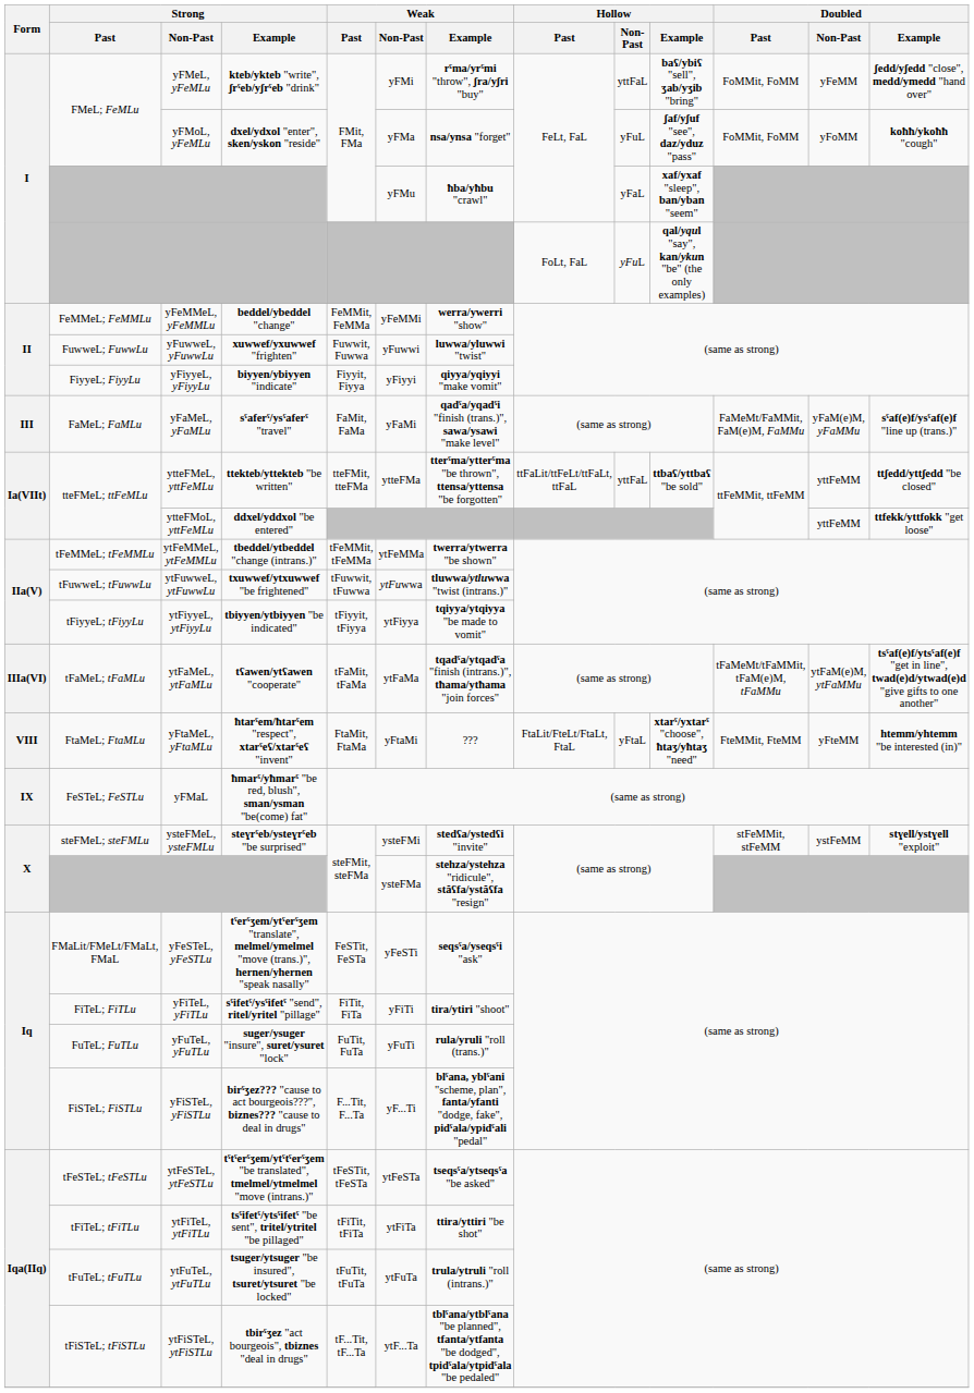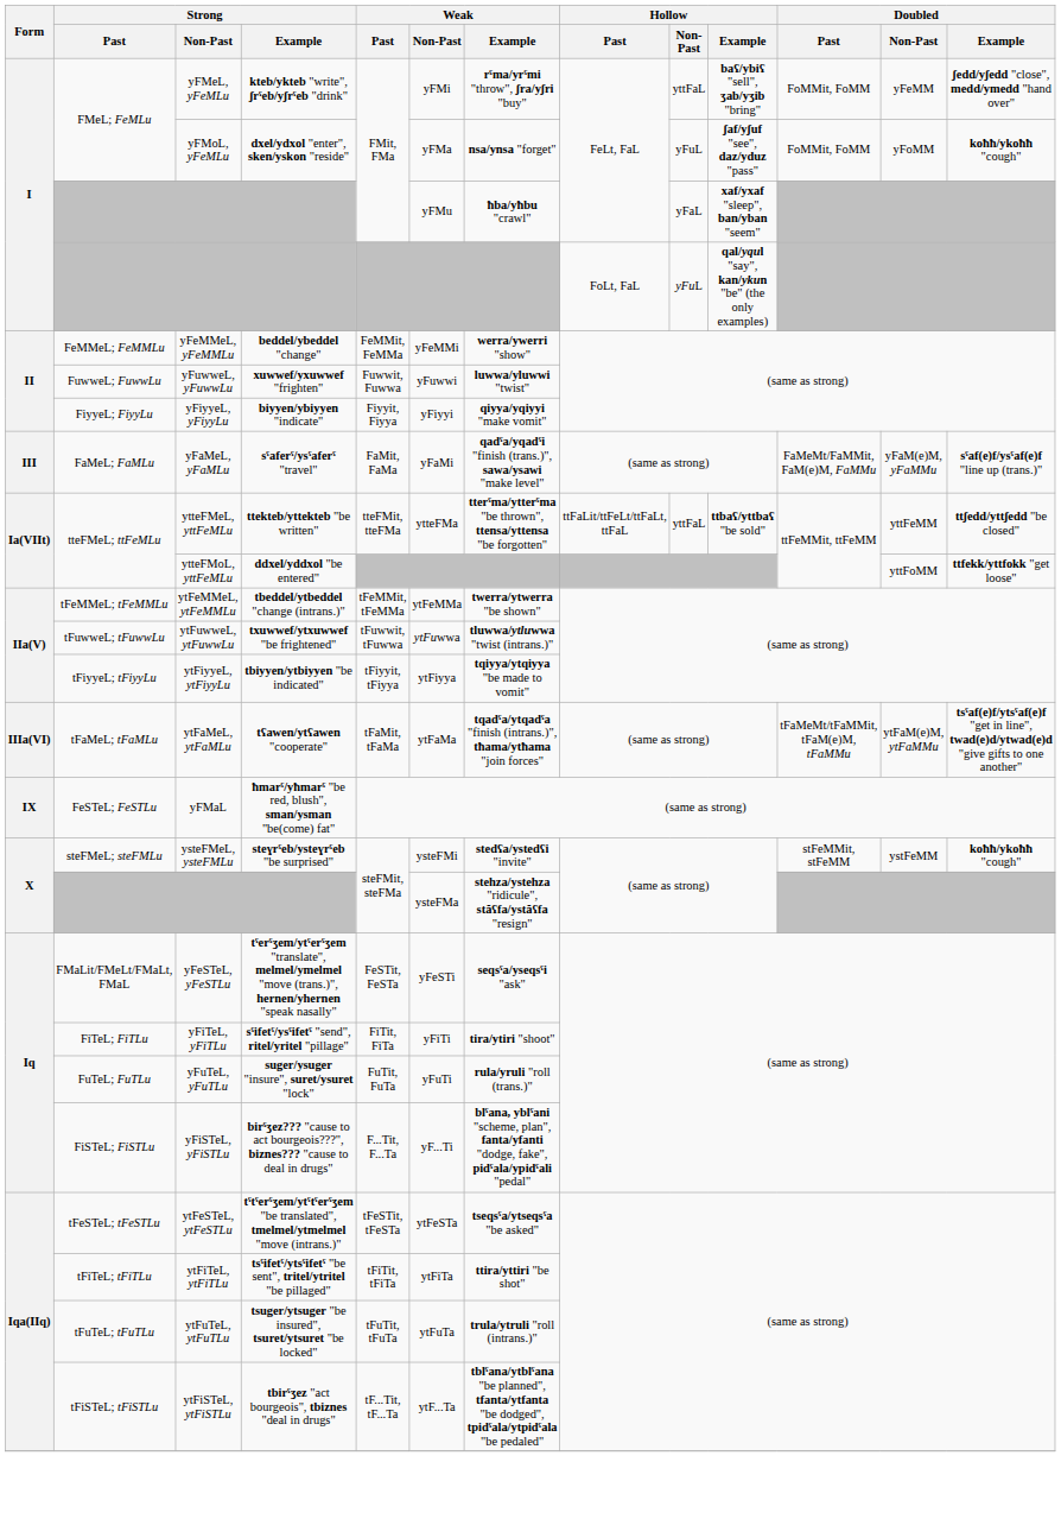ytteFMoL, yttFeMLu | Doubled / Non-Past: yttFeMM -> yttFoMM
- row: VIII | FtaMeL; FtaMLu | yFtaMeL, yFtaMLu | ħtarˤem/ħtarˤem "respect", xtarˤeʕ/xtarˤeʕ "invent" | FtaMit, FtaMa | yFtaMi | ??? | FtaLit/FteLt/FtaLt, FtaL | yFtaL | xtarˤ/yxtarˤ "choose", ħtaʒ/yħtaʒ "need" | FteMMit, FteMM | yFteMM | htemm/yhtemm "be interested (in)"
ysteFMeL, ysteFMLu | Doubled / Example: stɣell/ystɣell "exploit" -> koħħ/ykoħħ "cough"
